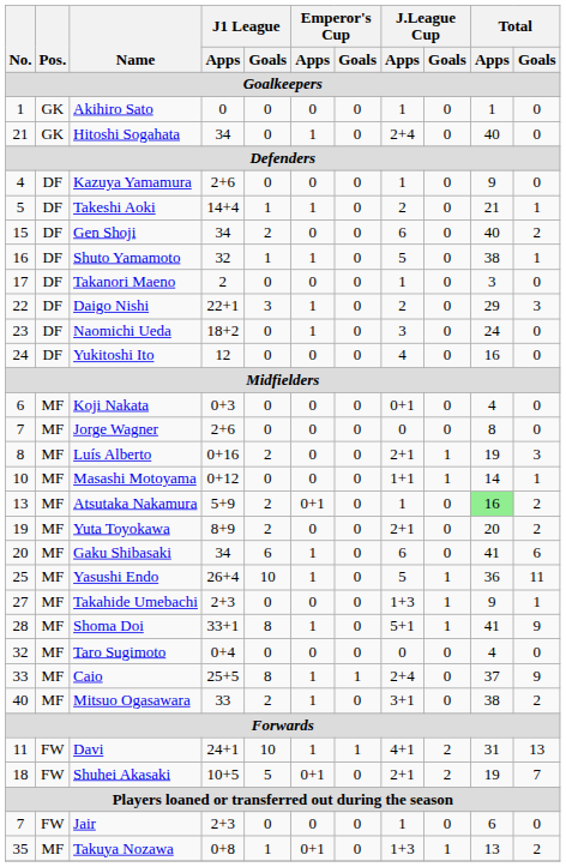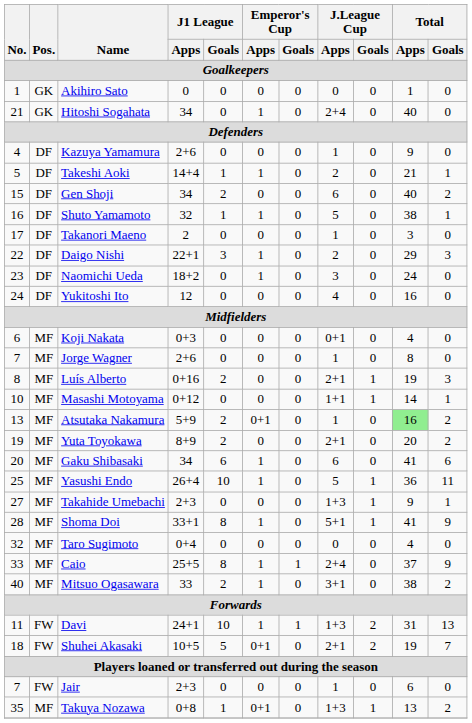Akihiro Sato | J.League Cup / Apps / Goalkeepers: 1 -> 0
Jorge Wagner | J.League Cup / Apps / Goalkeepers: 0 -> 1
Davi | J.League Cup / Apps / Goalkeepers: 4+1 -> 1+3
